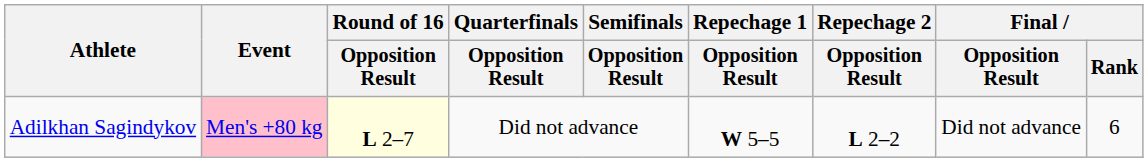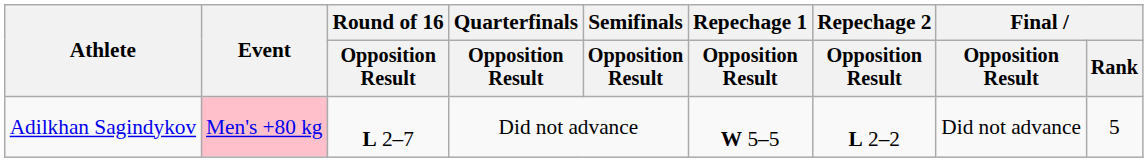Adilkhan Sagindykov | Round of 16 / Opposition Result: lightyellow background -> no background
Adilkhan Sagindykov | Final / Rank: 6 -> 5
